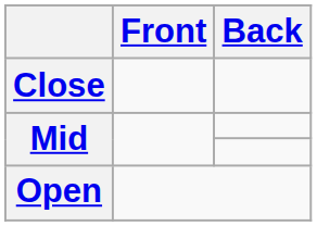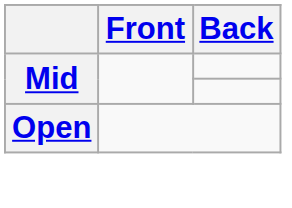- row: Close
